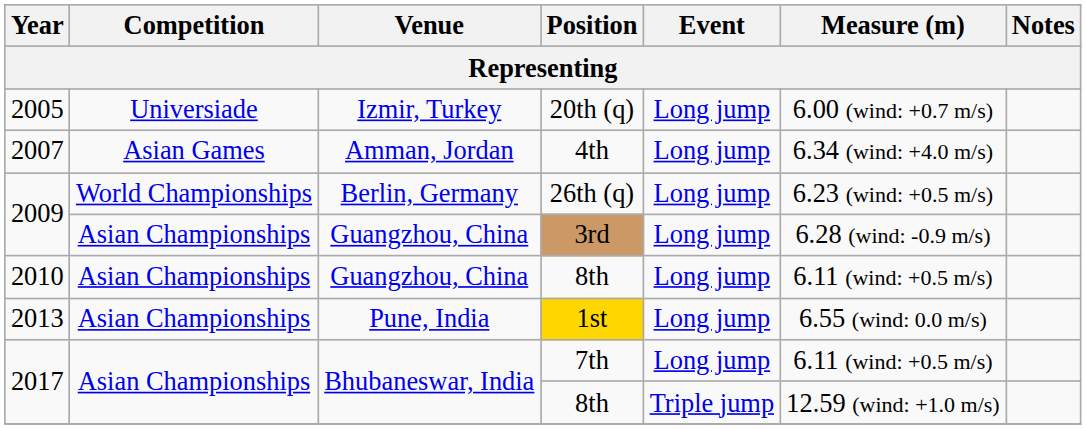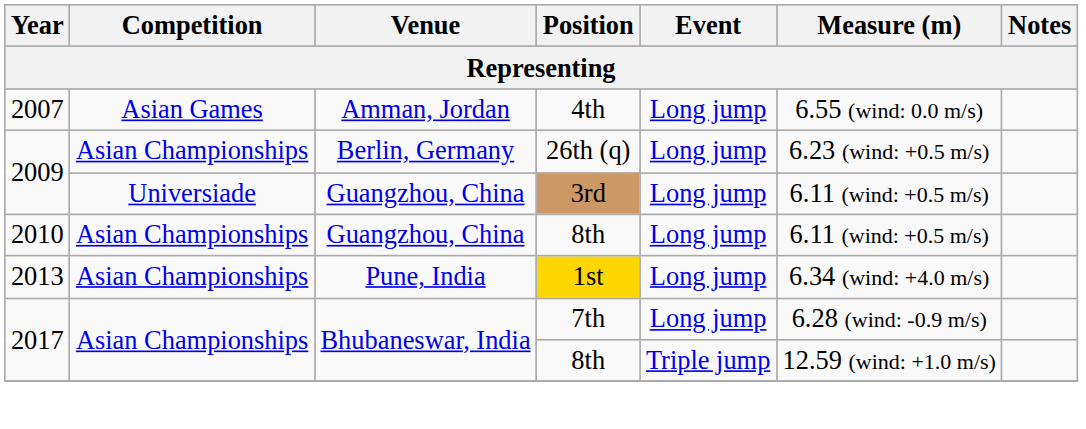- row: 2005 | Universiade | Izmir, Turkey | 20th (q) | Long jump | 6.00 (wind: +0.7 m/s)
4th | Measure (m): 6.34 (wind: +4.0 m/s) -> 6.55 (wind: 0.0 m/s)
26th (q) | Competition: World Championships -> Asian Championships
3rd | Competition: Asian Championships -> Universiade
3rd | Measure (m): 6.28 (wind: -0.9 m/s) -> 6.11 (wind: +0.5 m/s)
1st | Measure (m): 6.55 (wind: 0.0 m/s) -> 6.34 (wind: +4.0 m/s)
7th | Measure (m): 6.11 (wind: +0.5 m/s) -> 6.28 (wind: -0.9 m/s)
